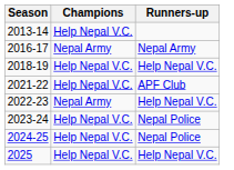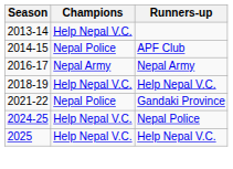+ row: 2014-15 | Nepal Police | APF Club
2021-22 | Champions: Help Nepal V.C. -> Nepal Police
2021-22 | Runners-up: APF Club -> Gandaki Province
- row: 2022-23 | Nepal Army | Help Nepal V.C.
- row: 2023-24 | Help Nepal V.C. | Nepal Police
